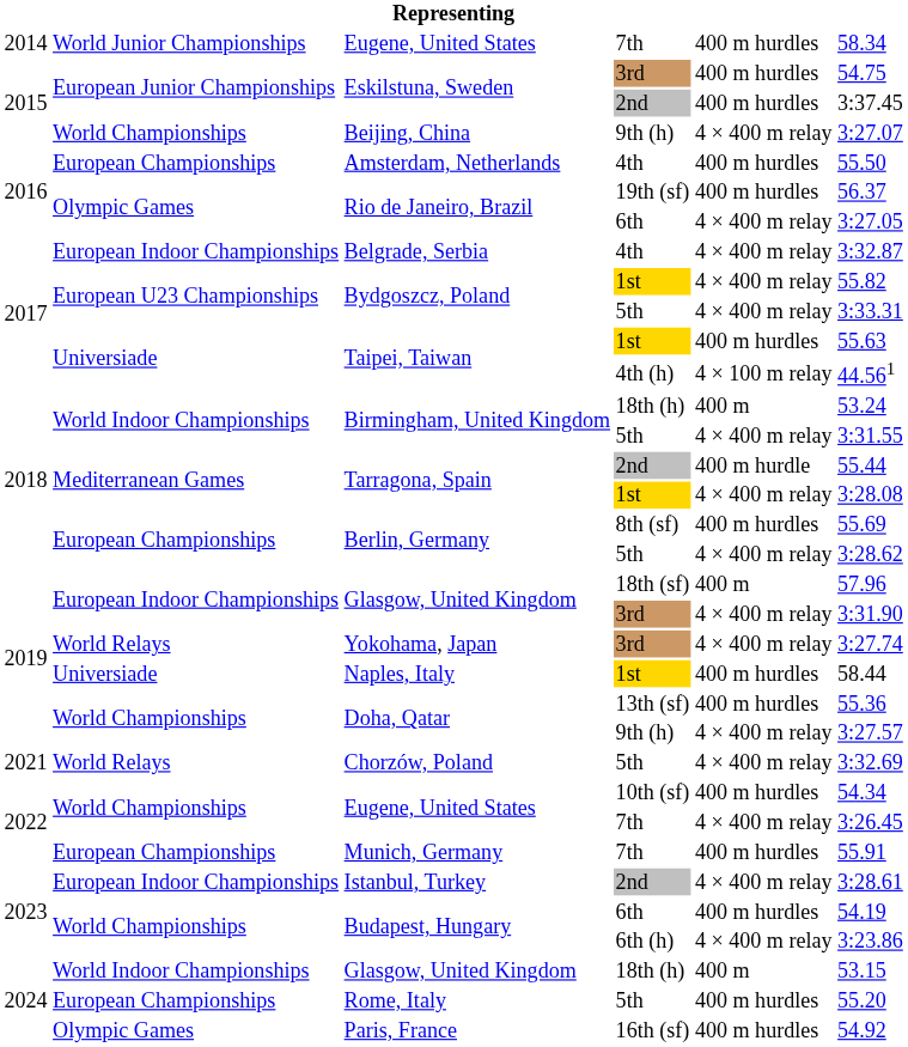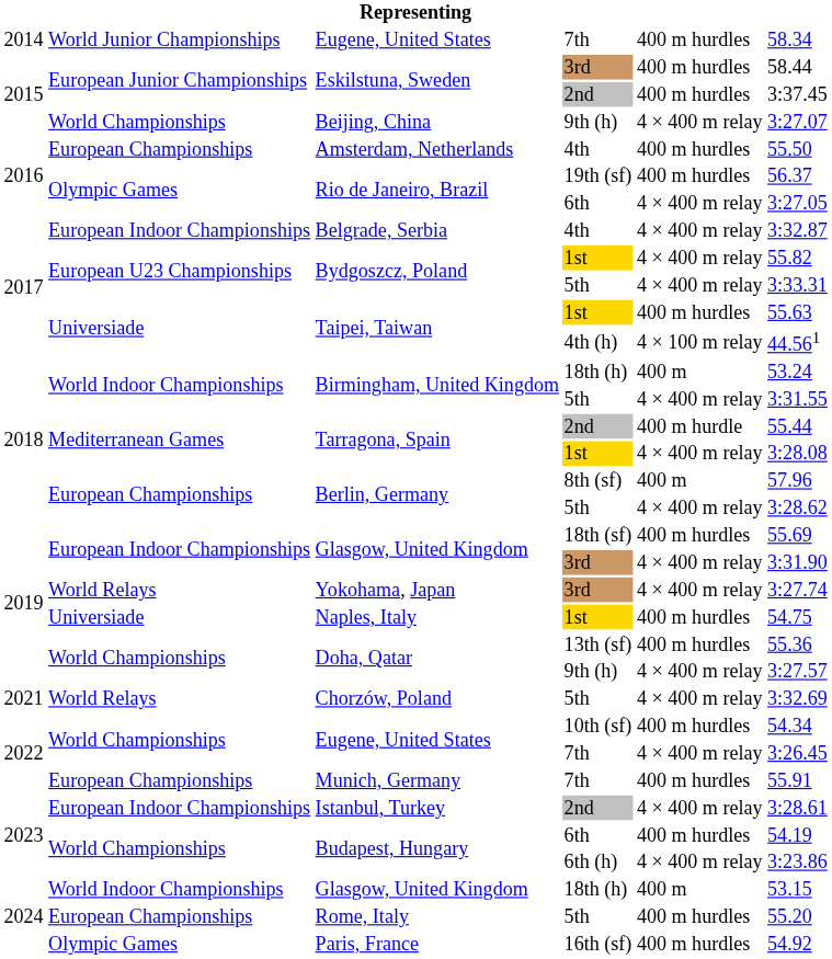Eskilstuna, Sweden / 3rd | column 6: 54.75 -> 58.44
Berlin, Germany / 8th (sf) | column 5: 400 m hurdles -> 400 m
Berlin, Germany / 8th (sf) | column 6: 55.69 -> 57.96
Glasgow, United Kingdom / 18th (sf) | column 5: 400 m -> 400 m hurdles
Glasgow, United Kingdom / 18th (sf) | column 6: 57.96 -> 55.69
Naples, Italy | column 6: 58.44 -> 54.75
